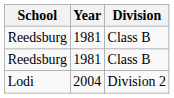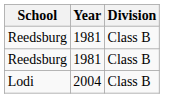Lodi | Division: Division 2 -> Class B
